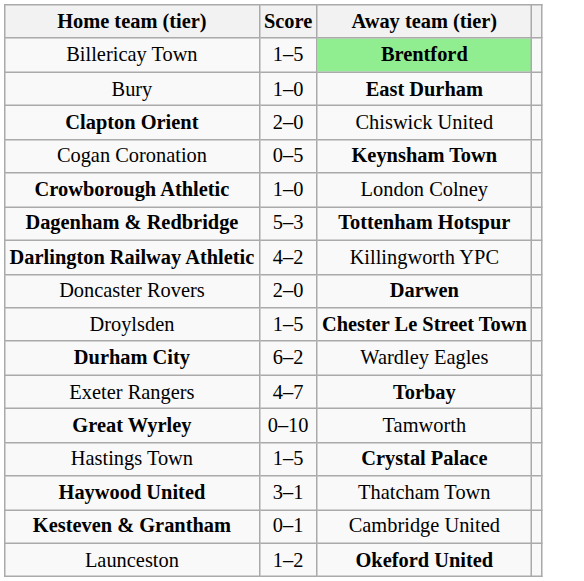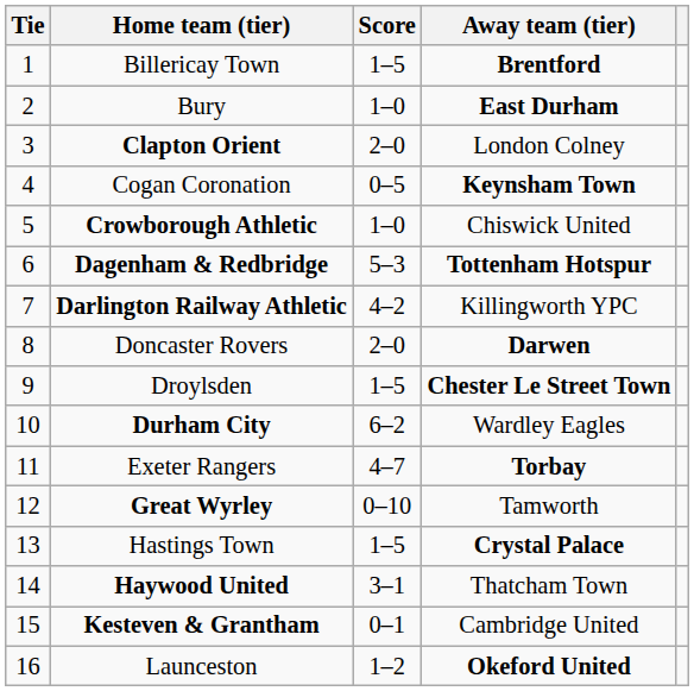+ column: Tie | 1 | 2 | 3 | 4 | 5 | 6 | 7 | 8 | 9 | 10 | 11 | 12 | 13 | 14 | 15 | 16
Billericay Town | Away team (tier): lightgreen background -> no background
Clapton Orient | Away team (tier): Chiswick United -> London Colney
Crowborough Athletic | Away team (tier): London Colney -> Chiswick United
